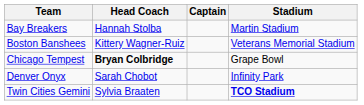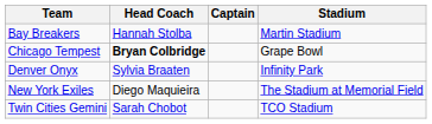- row: Boston Banshees | Kittery Wagner-Ruiz | Veterans Memorial Stadium
Denver Onyx | Head Coach: Sarah Chobot -> Sylvia Braaten
+ row: New York Exiles | Diego Maquieira | The Stadium at Memorial Field
Twin Cities Gemini | Head Coach: Sylvia Braaten -> Sarah Chobot
Twin Cities Gemini | Stadium: bold -> normal
